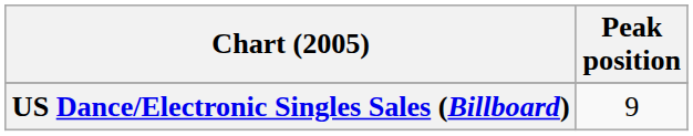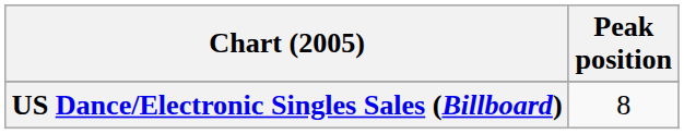US Dance/Electronic Singles Sales (Billboard) | Peak position: 9 -> 8
